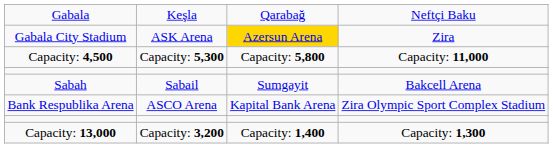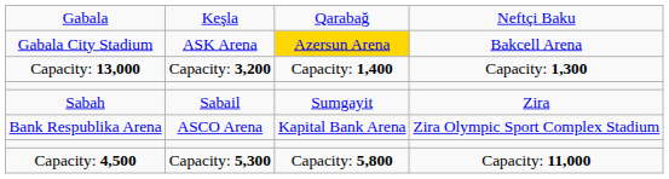Gabala City Stadium | column 4: Zira -> Bakcell Arena
rows swapped: Capacity: 4,500 <-> Capacity: 13,000
Sabah | column 4: Bakcell Arena -> Zira
